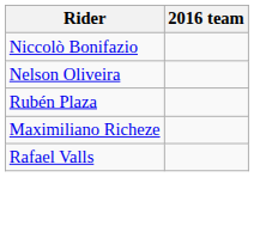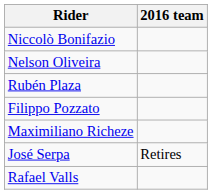+ row: Filippo Pozzato
+ row: José Serpa | Retires
